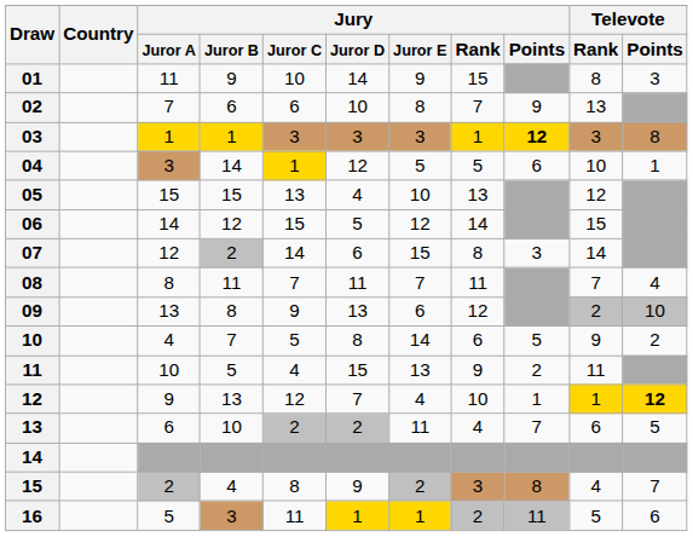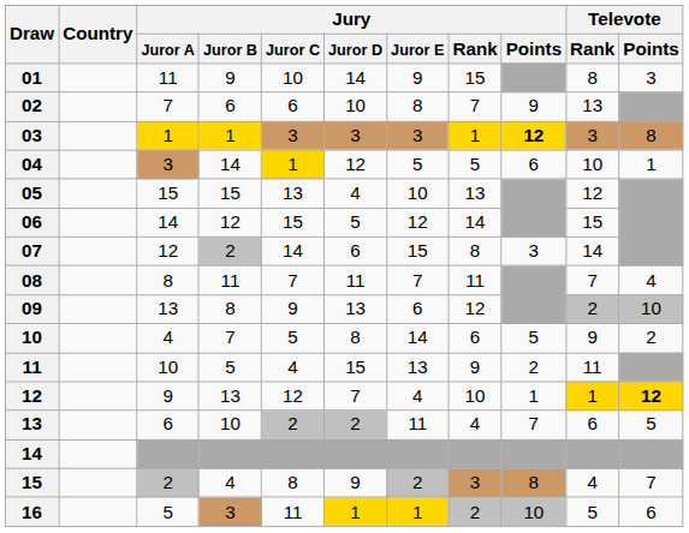16 | Jury / Points: 11 -> 10
